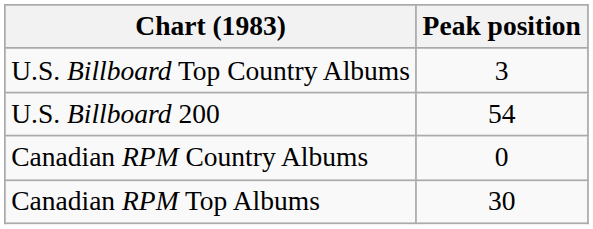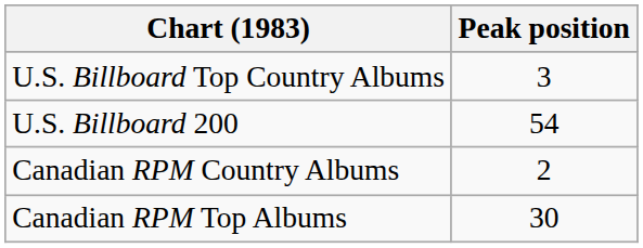Canadian RPM Country Albums | Peak position: 0 -> 2
